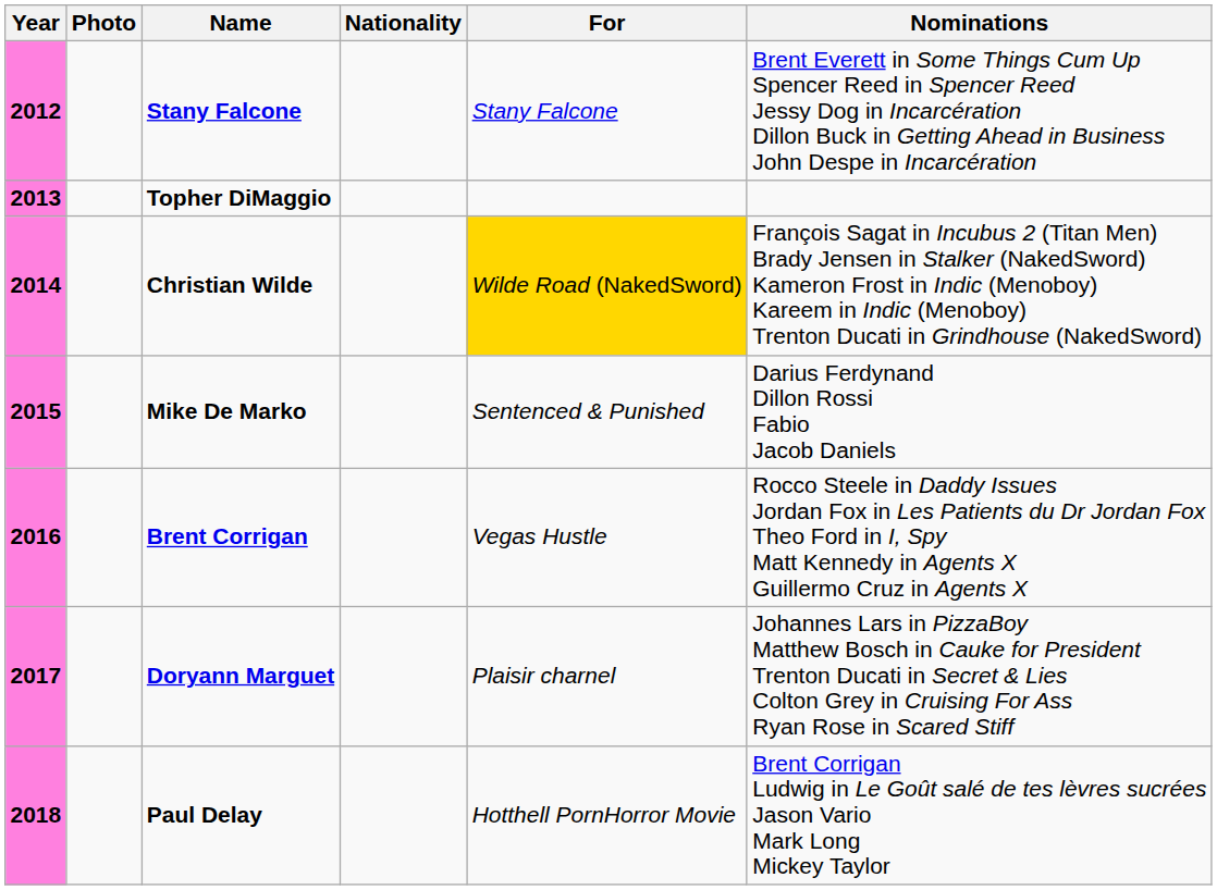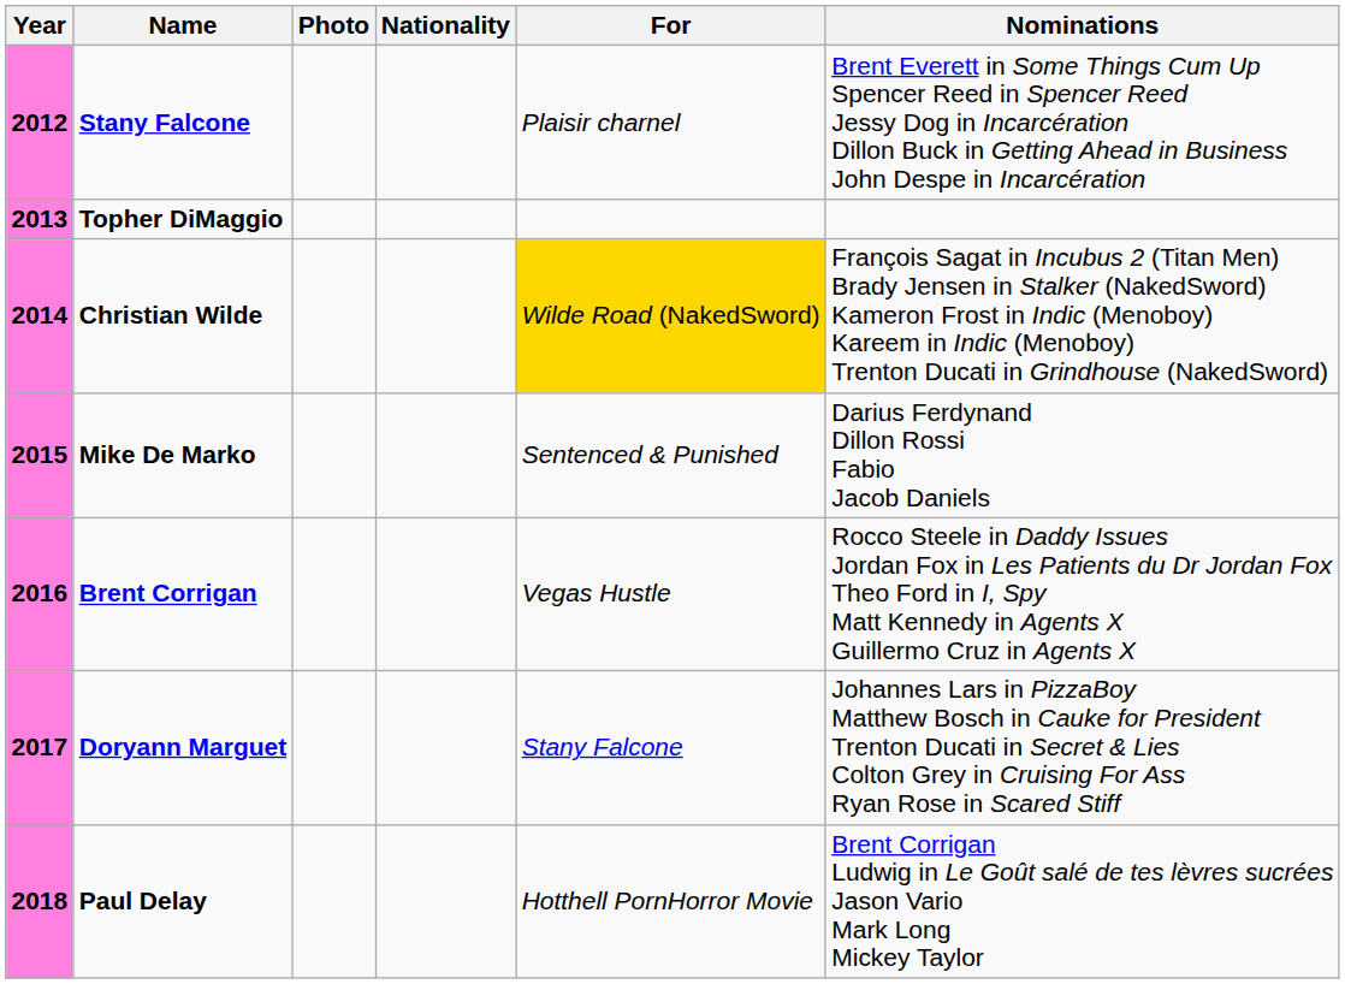columns swapped: Name <-> Photo
2012 | For: Stany Falcone -> Plaisir charnel
2017 | For: Plaisir charnel -> Stany Falcone
